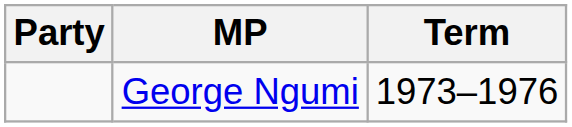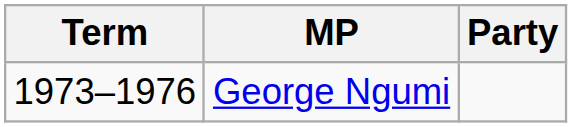columns swapped: Term <-> Party
